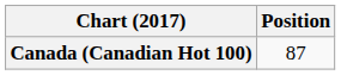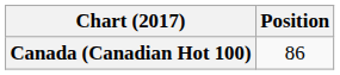Canada (Canadian Hot 100) | Position: 87 -> 86
